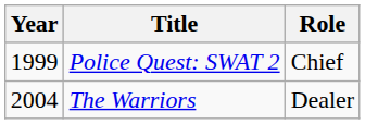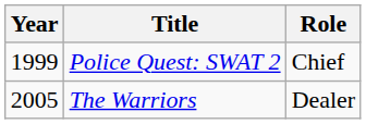The Warriors | Year: 2004 -> 2005
